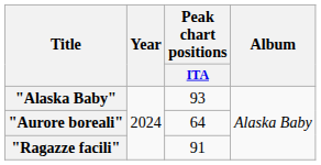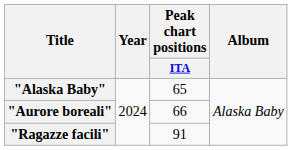"Alaska Baby" | Peak chart positions / ITA: 93 -> 65
"Aurore boreali" | Peak chart positions / ITA: 64 -> 66
